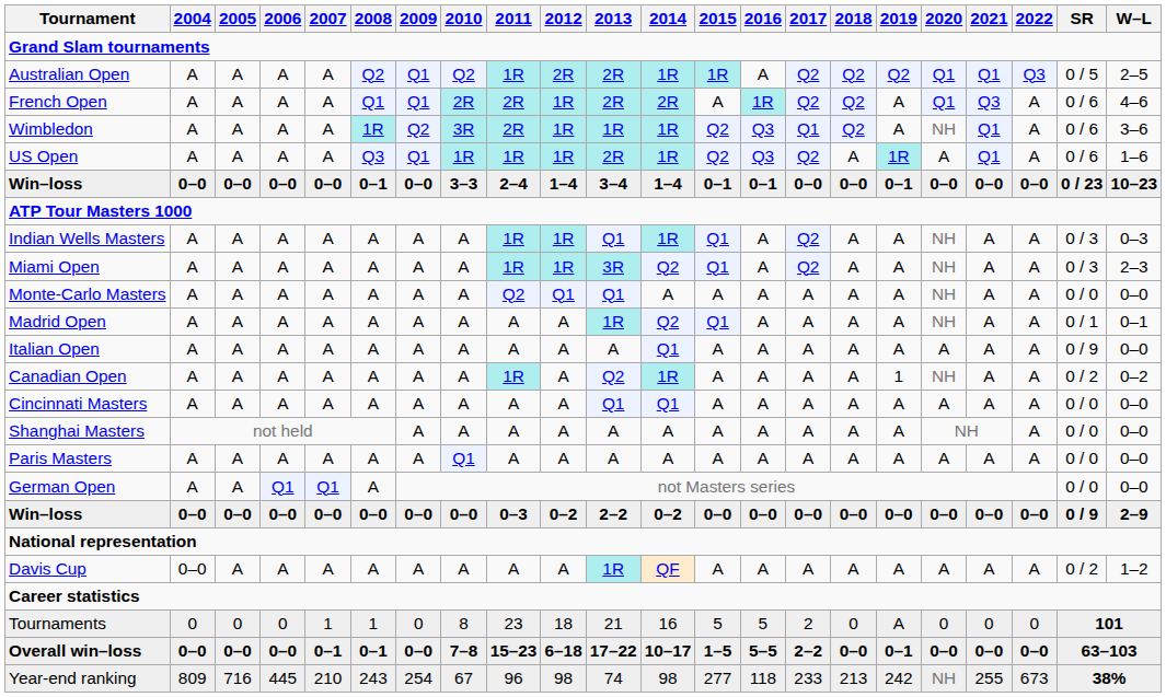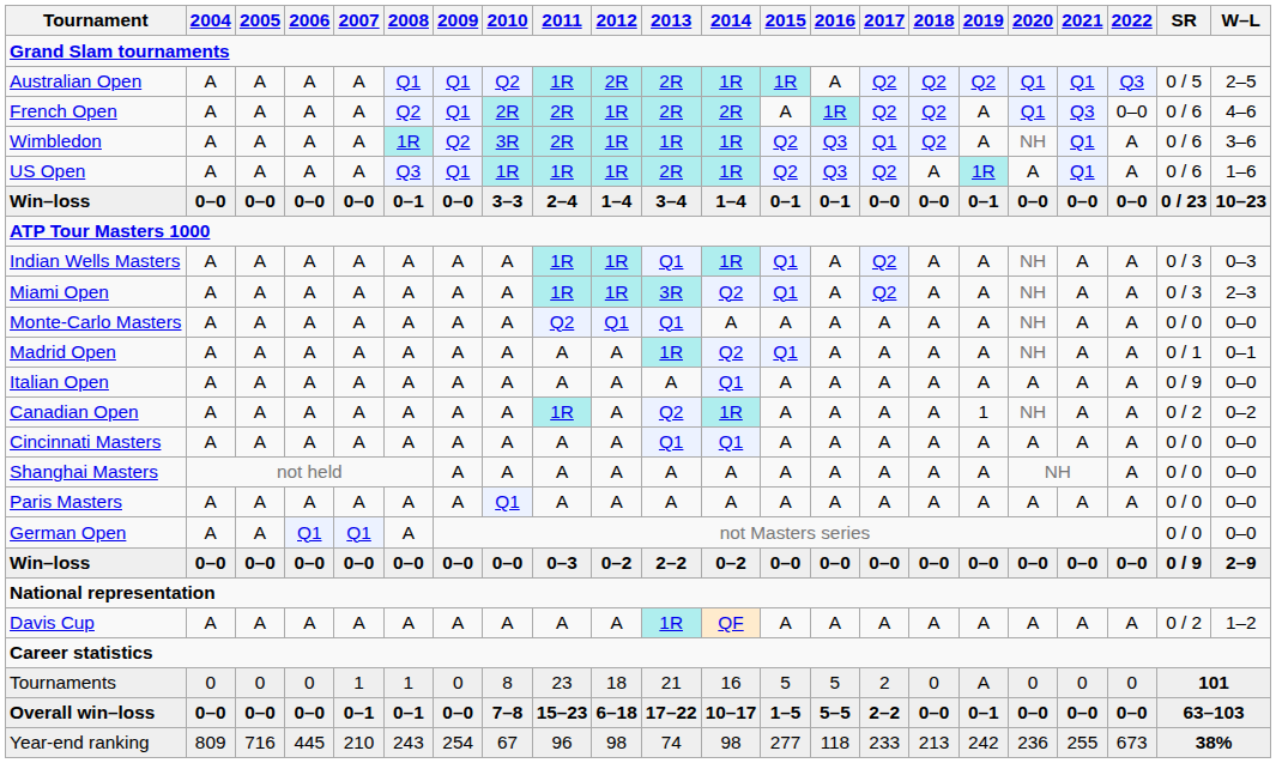Australian Open | 2008: Q2 -> Q1
French Open | 2008: Q1 -> Q2
French Open | 2022: A -> 0–0
Davis Cup | 2004: 0–0 -> A
Year-end ranking | 2020: NH -> 236
